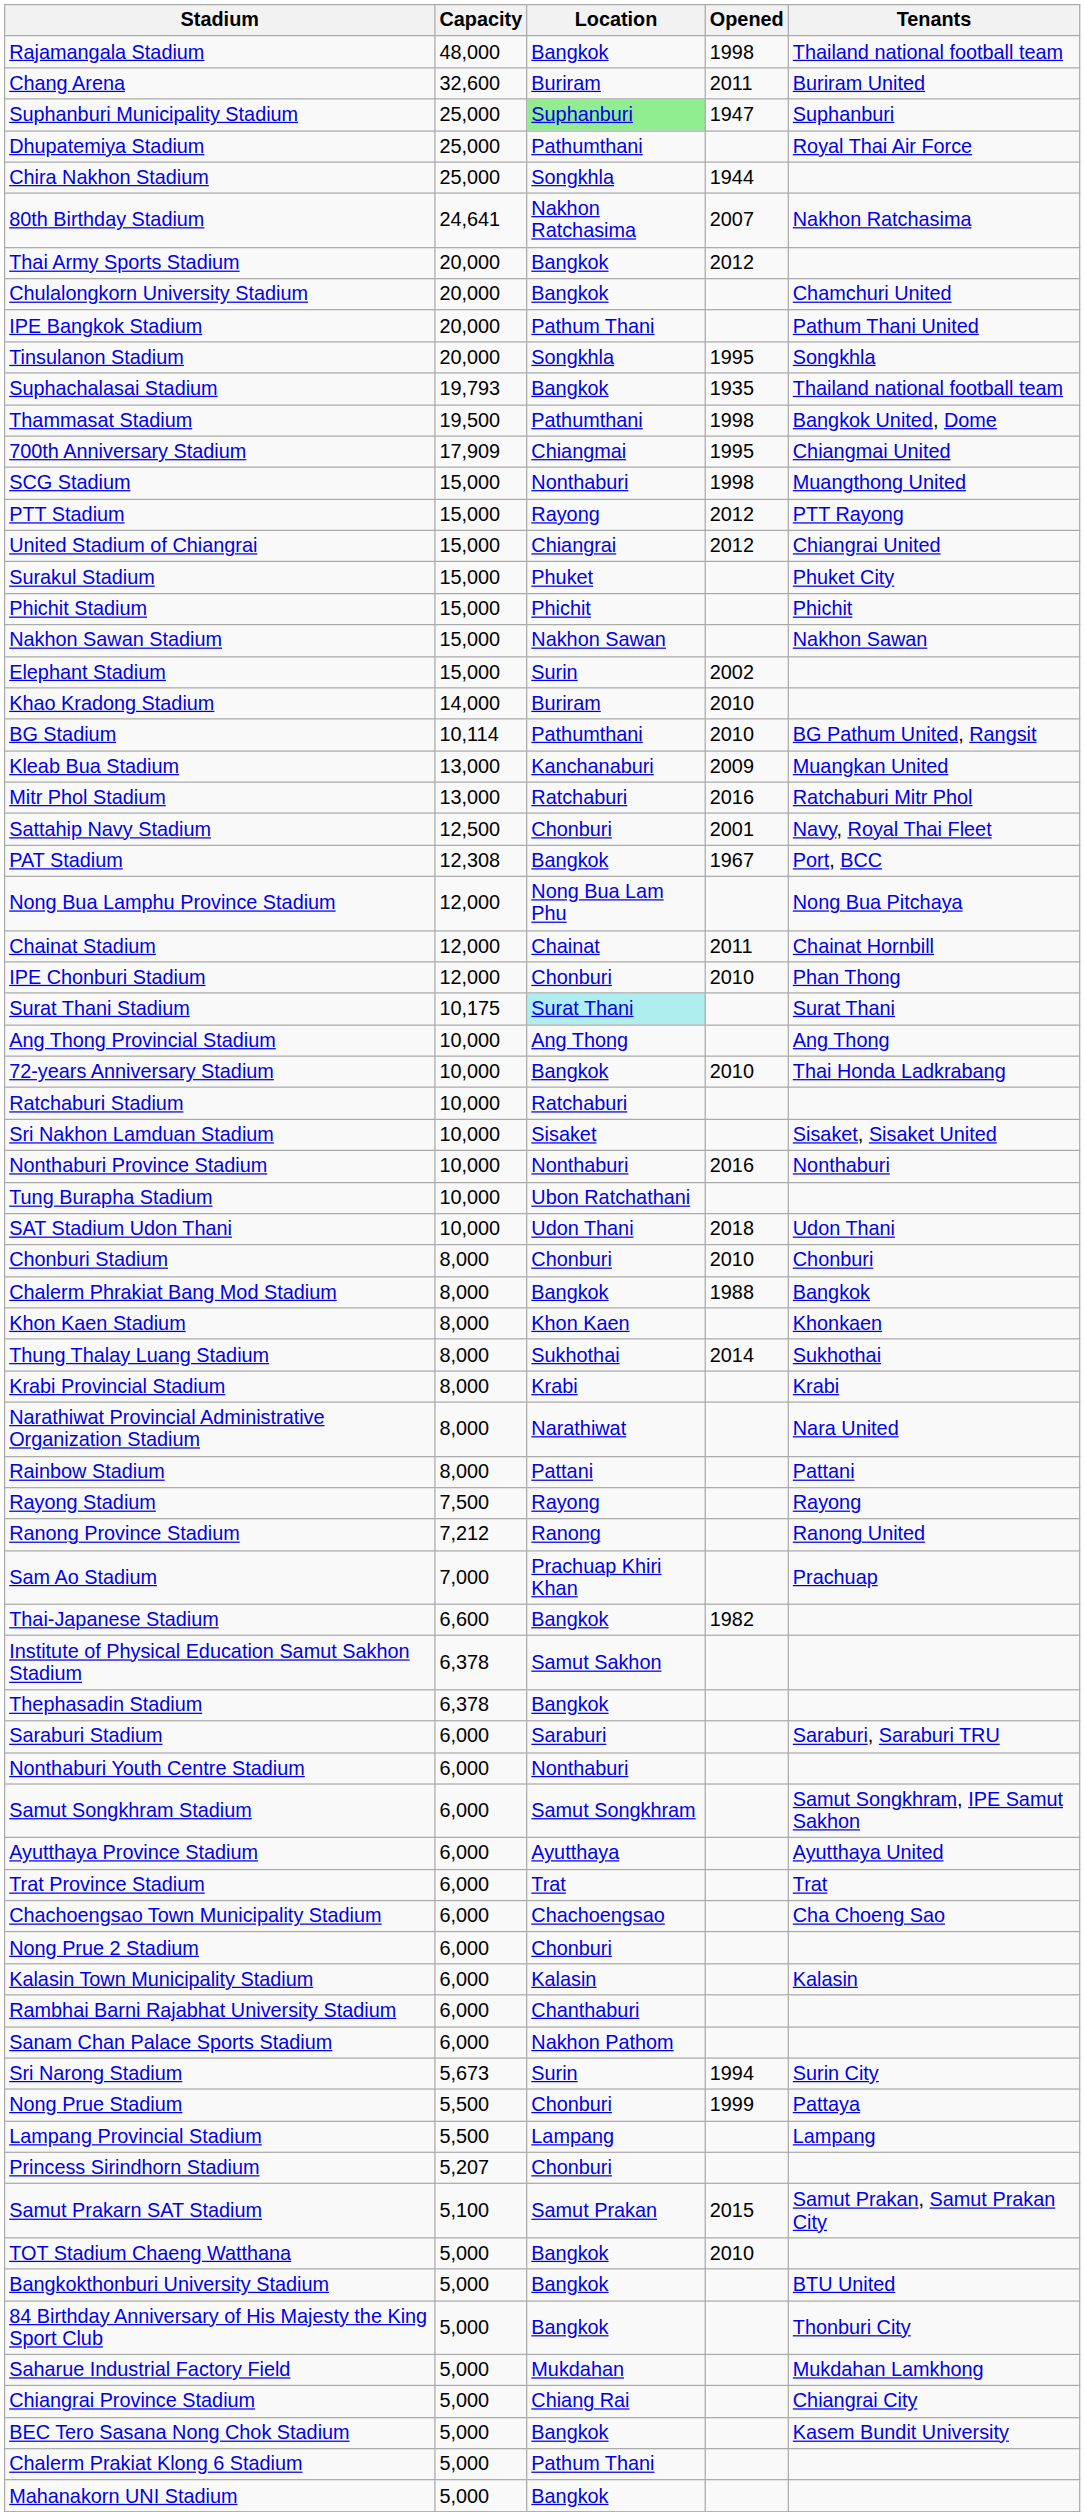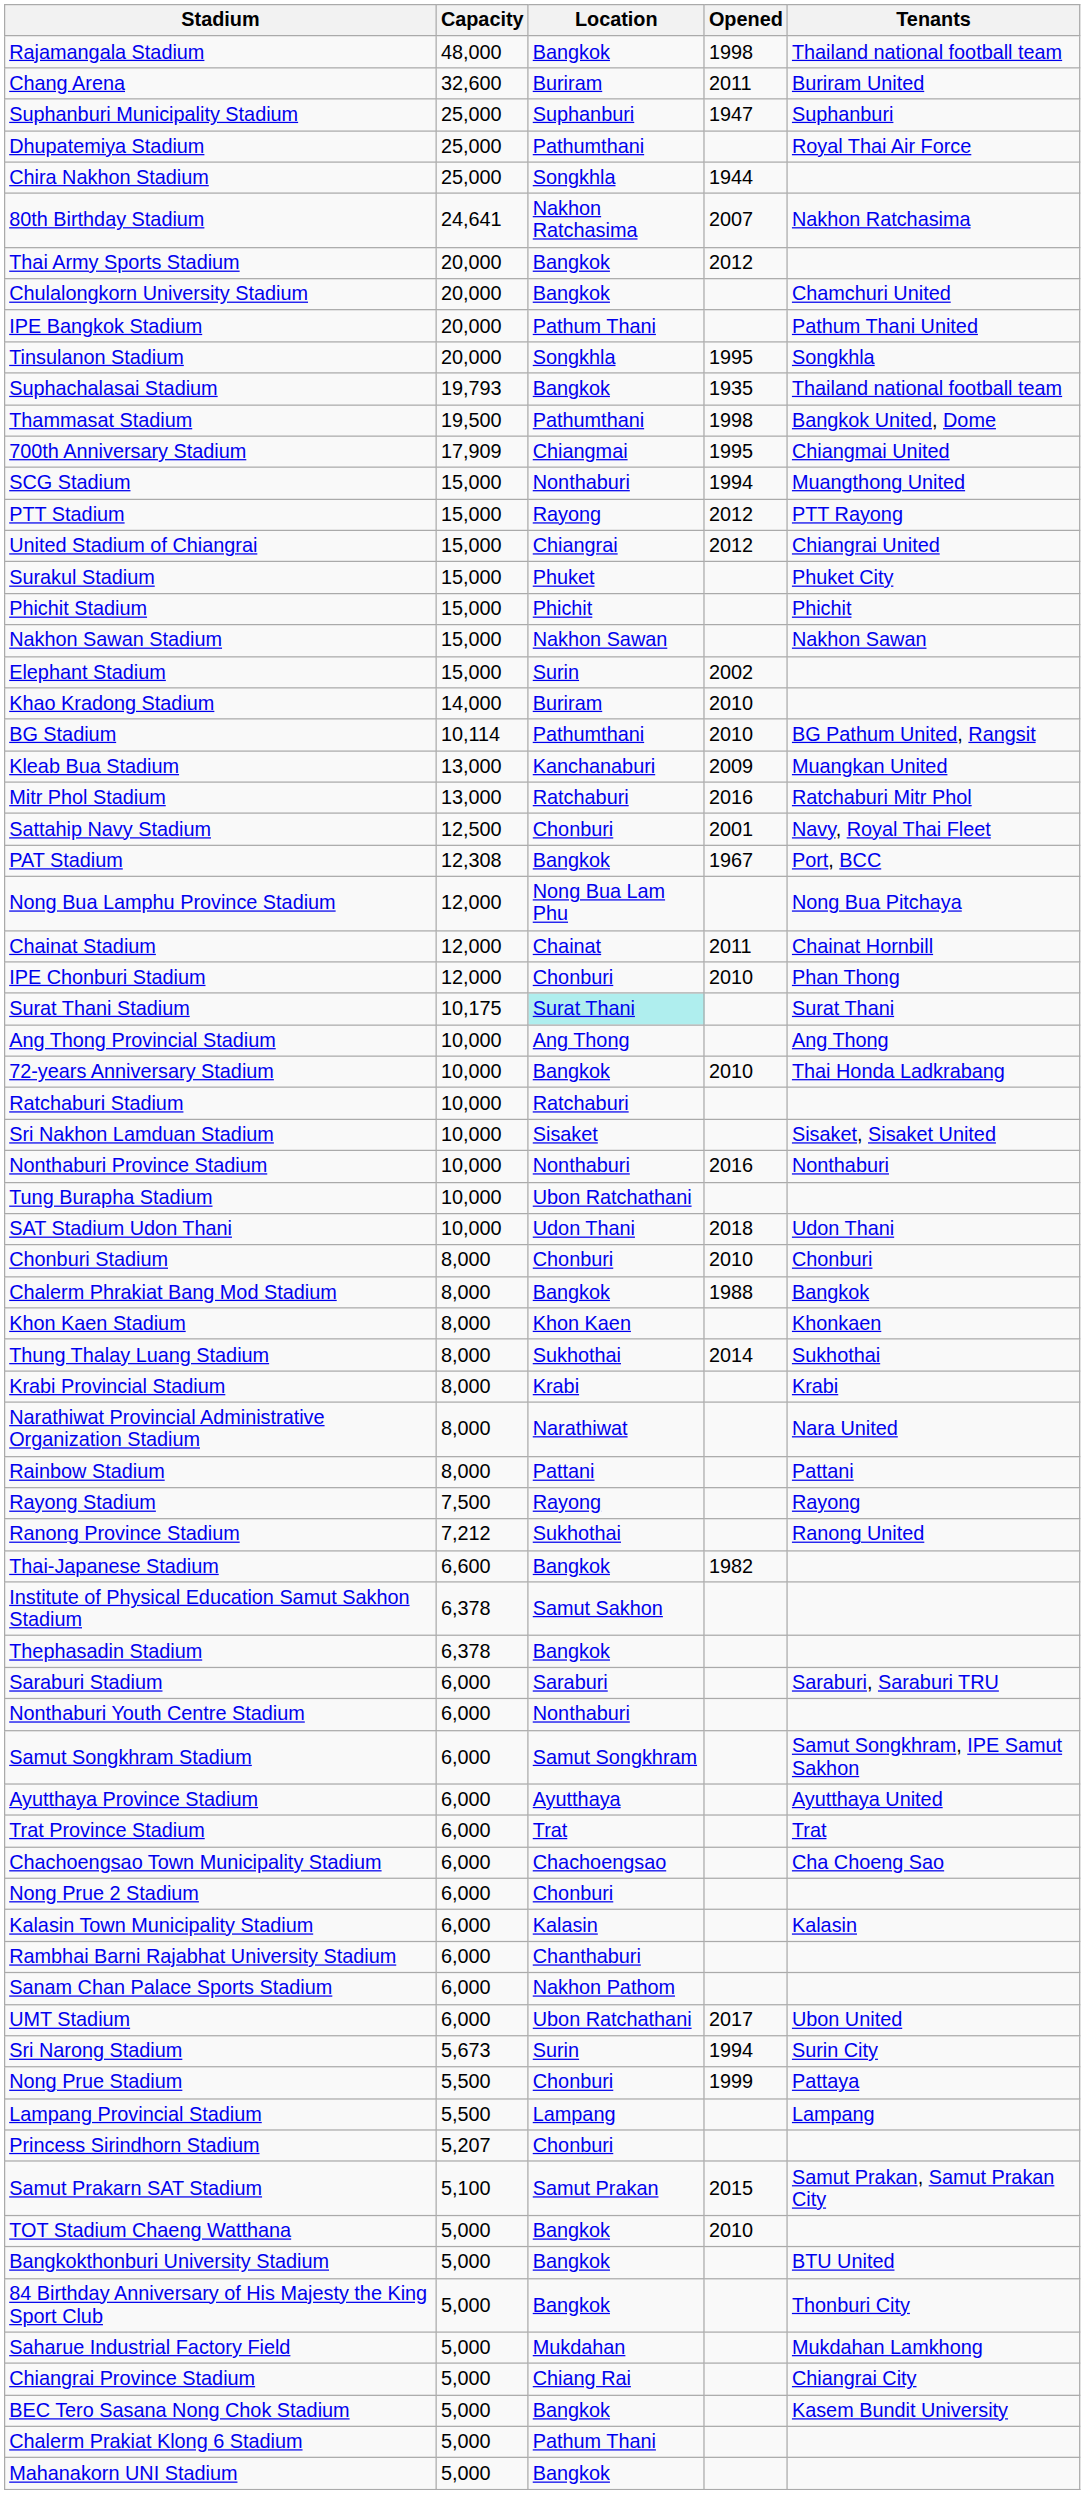Suphanburi Municipality Stadium | Location: lightgreen background -> no background
SCG Stadium | Opened: 1998 -> 1994
Ranong Province Stadium | Location: Ranong -> Sukhothai
- row: Sam Ao Stadium | 7,000 | Prachuap Khiri Khan | Prachuap
+ row: UMT Stadium | 6,000 | Ubon Ratchathani | 2017 | Ubon United
